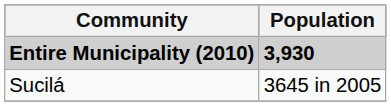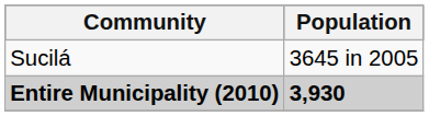rows swapped: Entire Municipality (2010) <-> Sucilá
